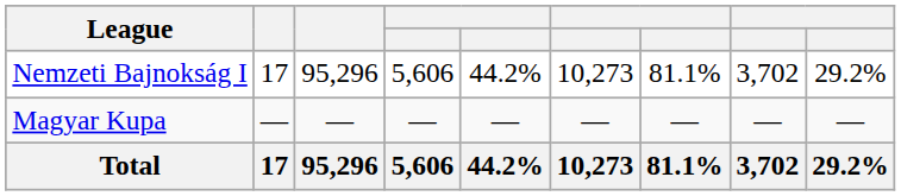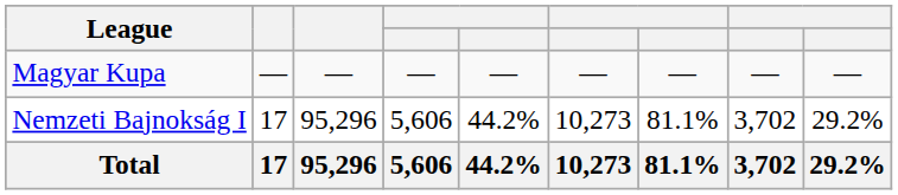rows swapped: Nemzeti Bajnokság I <-> Magyar Kupa
